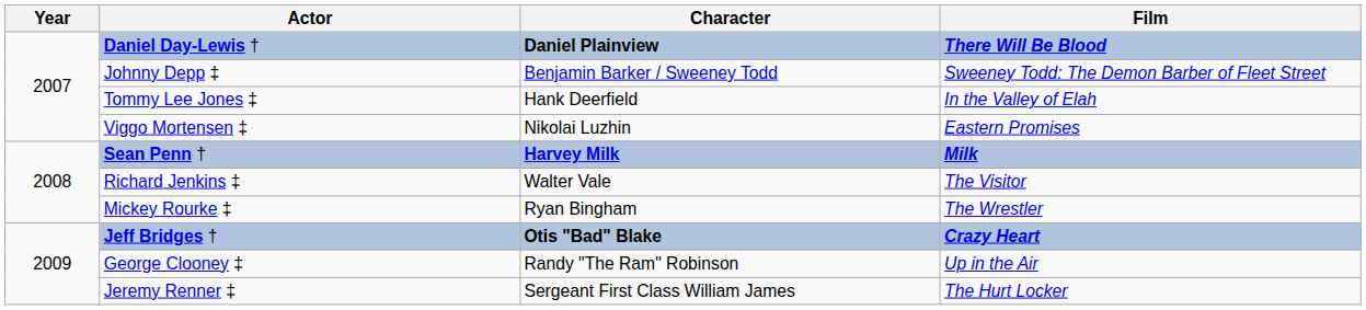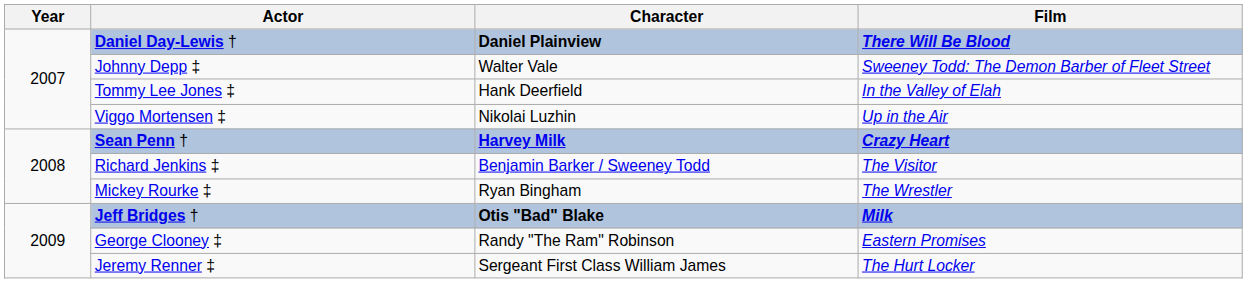Johnny Depp ‡ | Character: Benjamin Barker / Sweeney Todd -> Walter Vale
Viggo Mortensen ‡ | Film: Eastern Promises -> Up in the Air
Sean Penn † | Film: Milk -> Crazy Heart
Richard Jenkins ‡ | Character: Walter Vale -> Benjamin Barker / Sweeney Todd
Jeff Bridges † | Film: Crazy Heart -> Milk
George Clooney ‡ | Film: Up in the Air -> Eastern Promises
